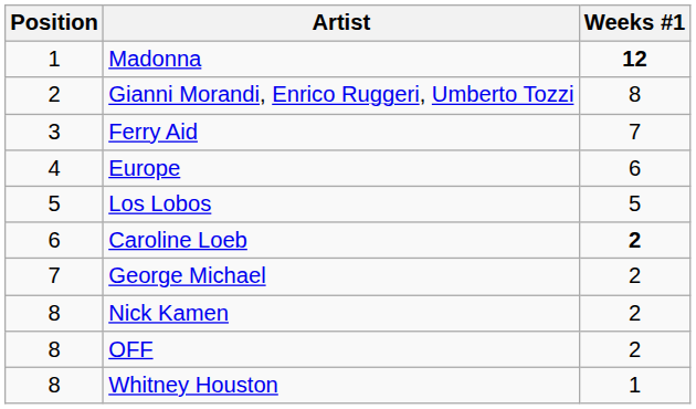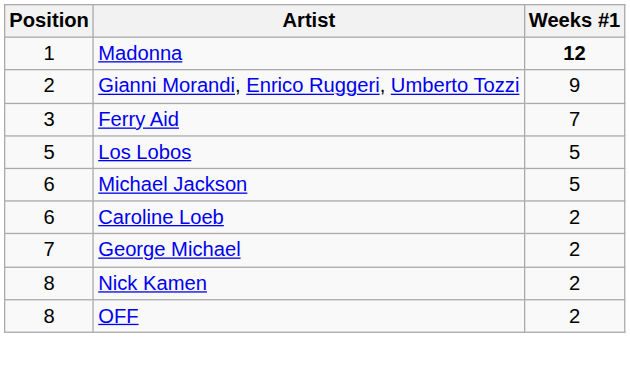Gianni Morandi, Enrico Ruggeri, Umberto Tozzi | Weeks #1: 8 -> 9
- row: 4 | Europe | 6
+ row: 6 | Michael Jackson | 5
Caroline Loeb | Weeks #1: bold -> normal
- row: 8 | Whitney Houston | 1
